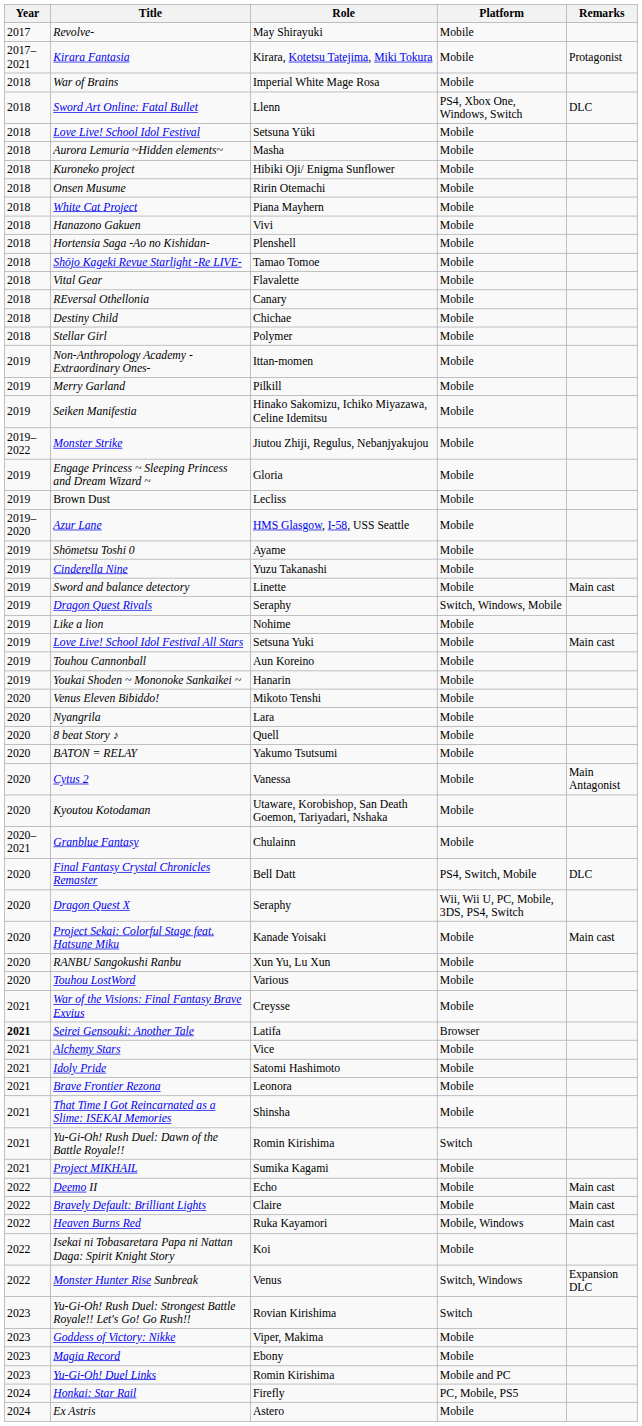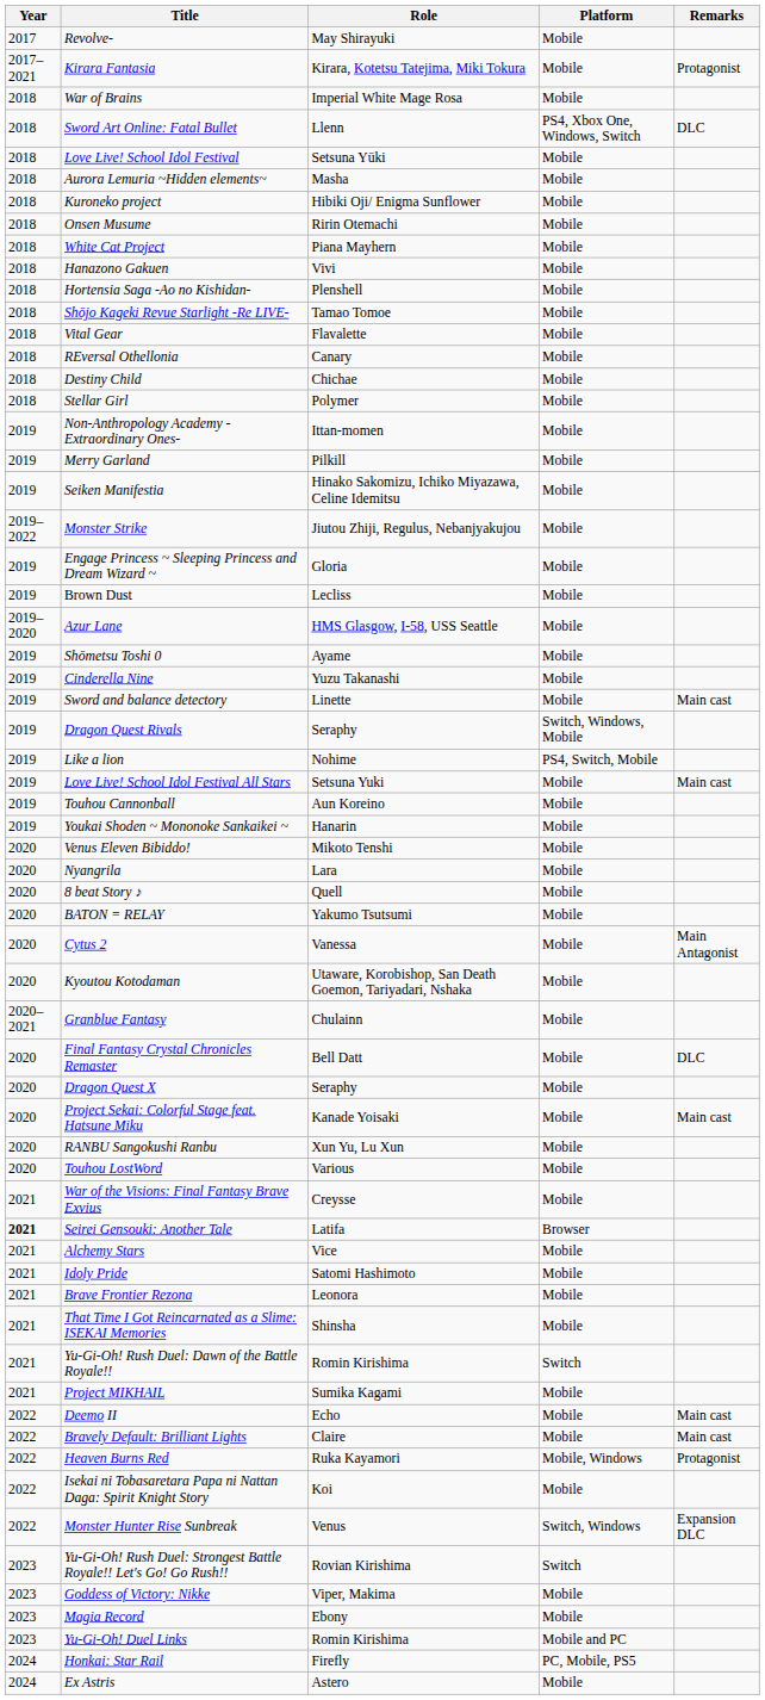Like a lion | Platform: Mobile -> PS4, Switch, Mobile
Final Fantasy Crystal Chronicles Remaster | Platform: PS4, Switch, Mobile -> Mobile
Dragon Quest X | Platform: Wii, Wii U, PC, Mobile, 3DS, PS4, Switch -> Mobile
Heaven Burns Red | Remarks: Main cast -> Protagonist
